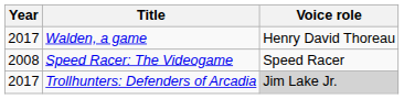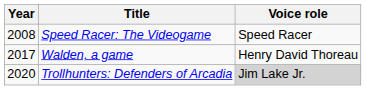rows swapped: Speed Racer: The Videogame <-> Walden, a game
Trollhunters: Defenders of Arcadia | Year: 2017 -> 2020
